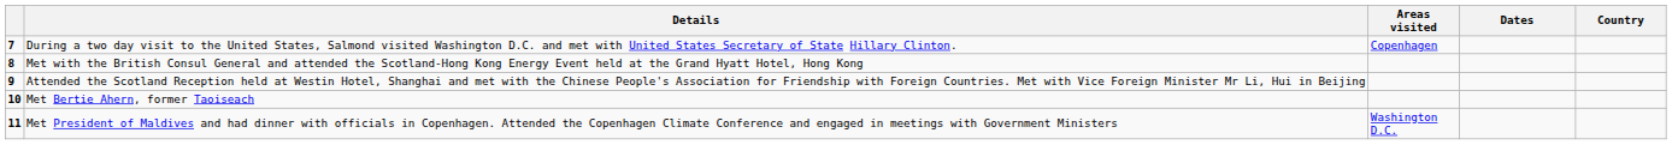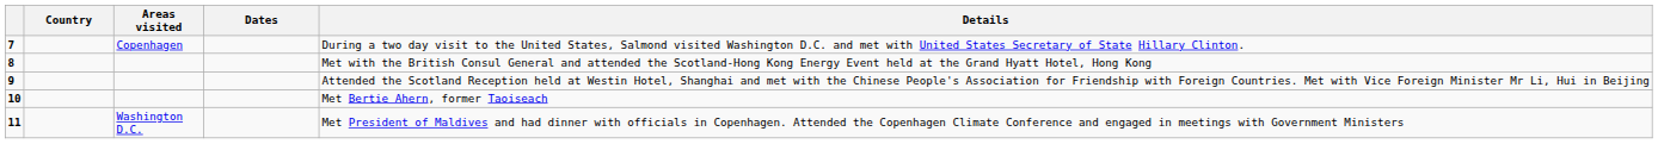columns swapped: Country <-> Details
